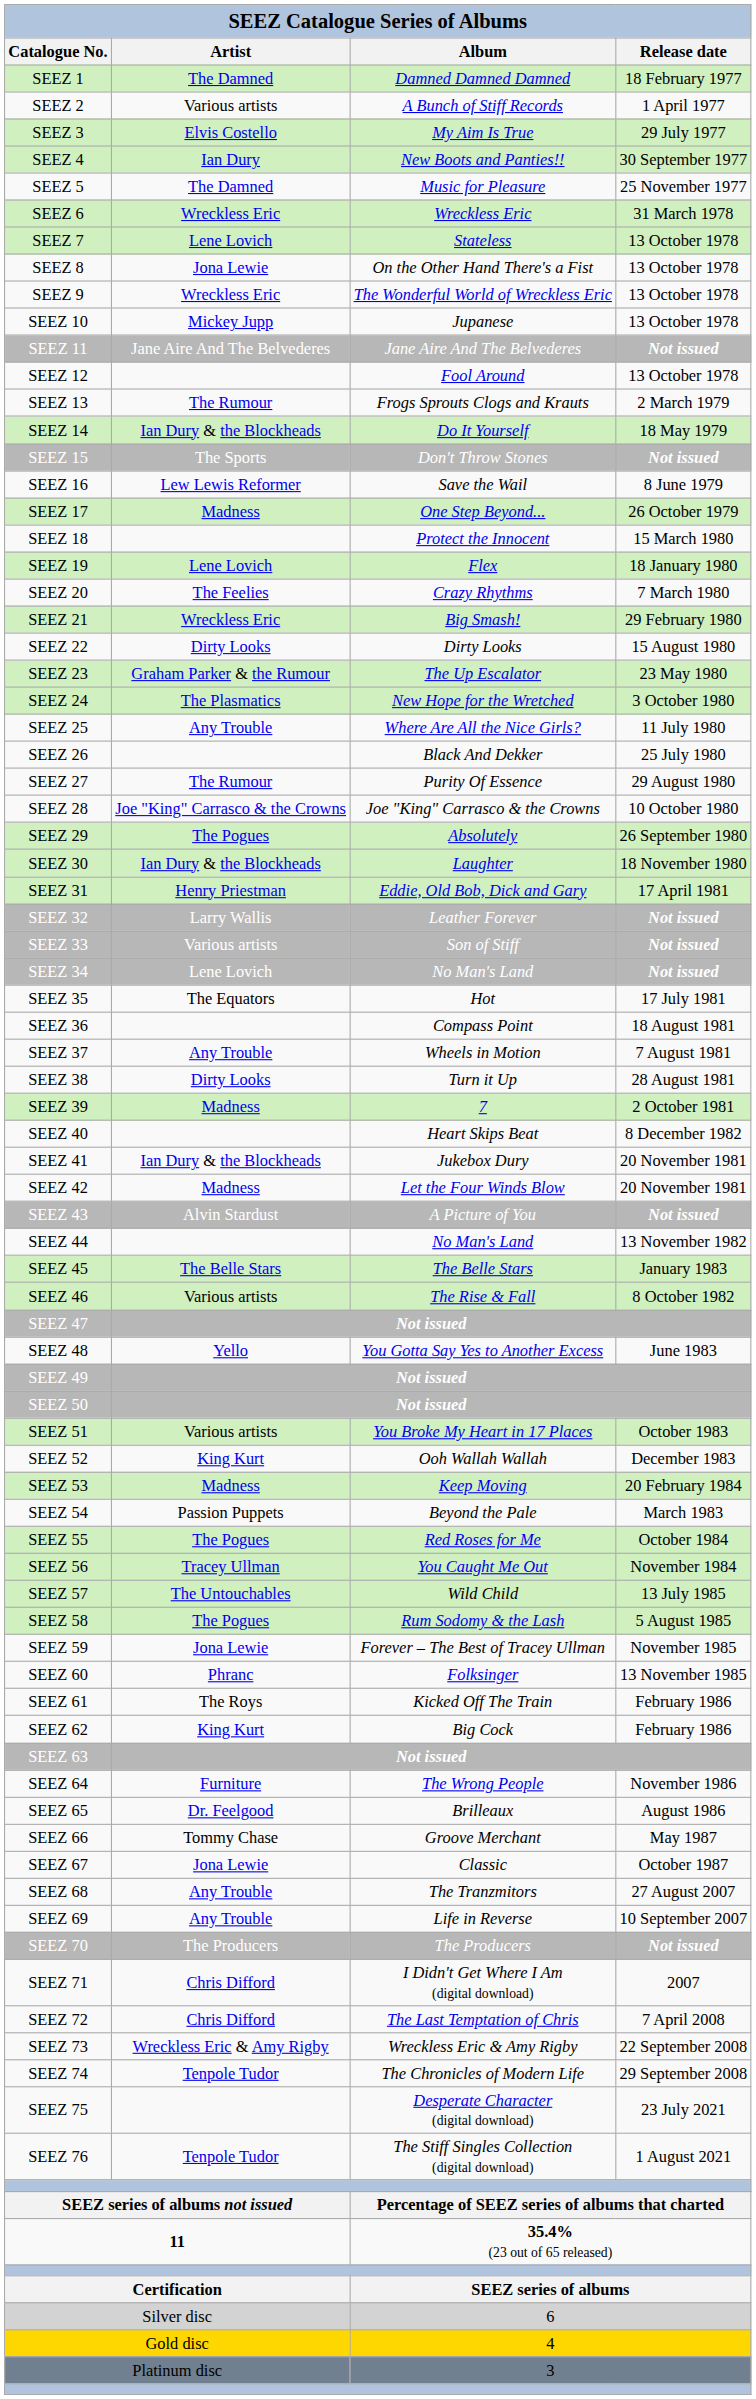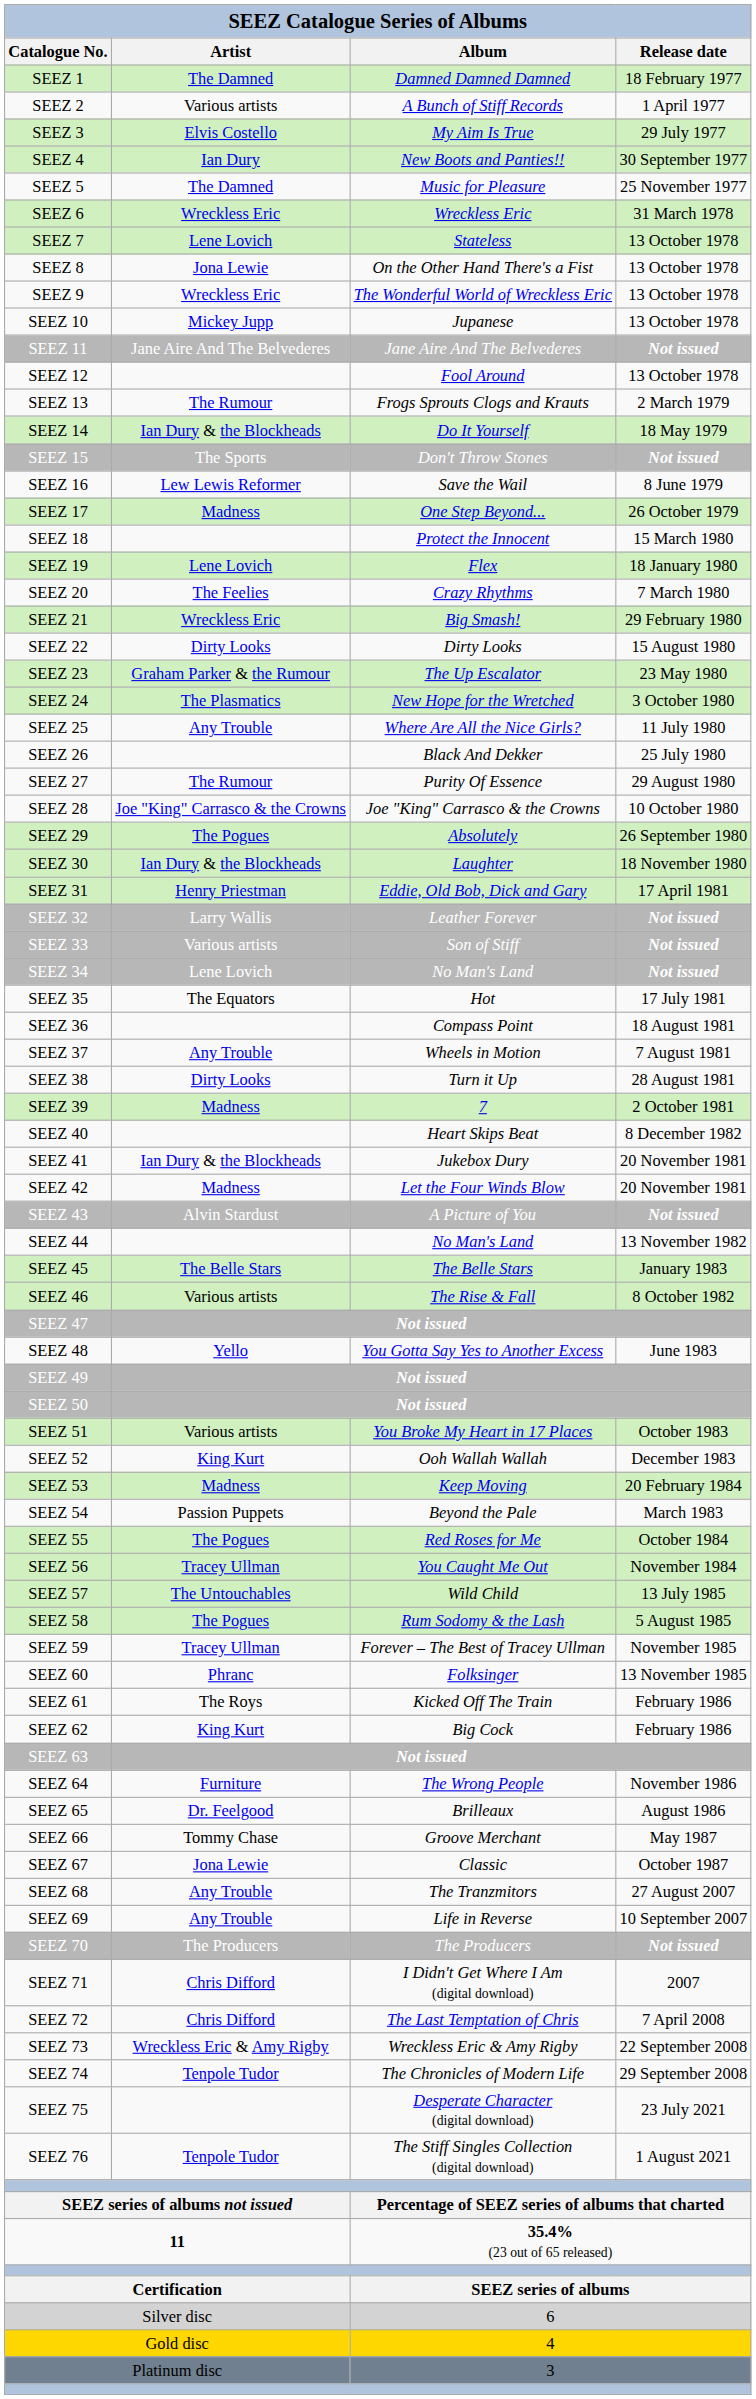SEEZ 59 | Artist: Jona Lewie -> Tracey Ullman
